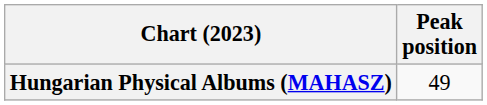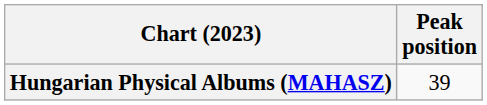Hungarian Physical Albums (MAHASZ) | Peak position: 49 -> 39
